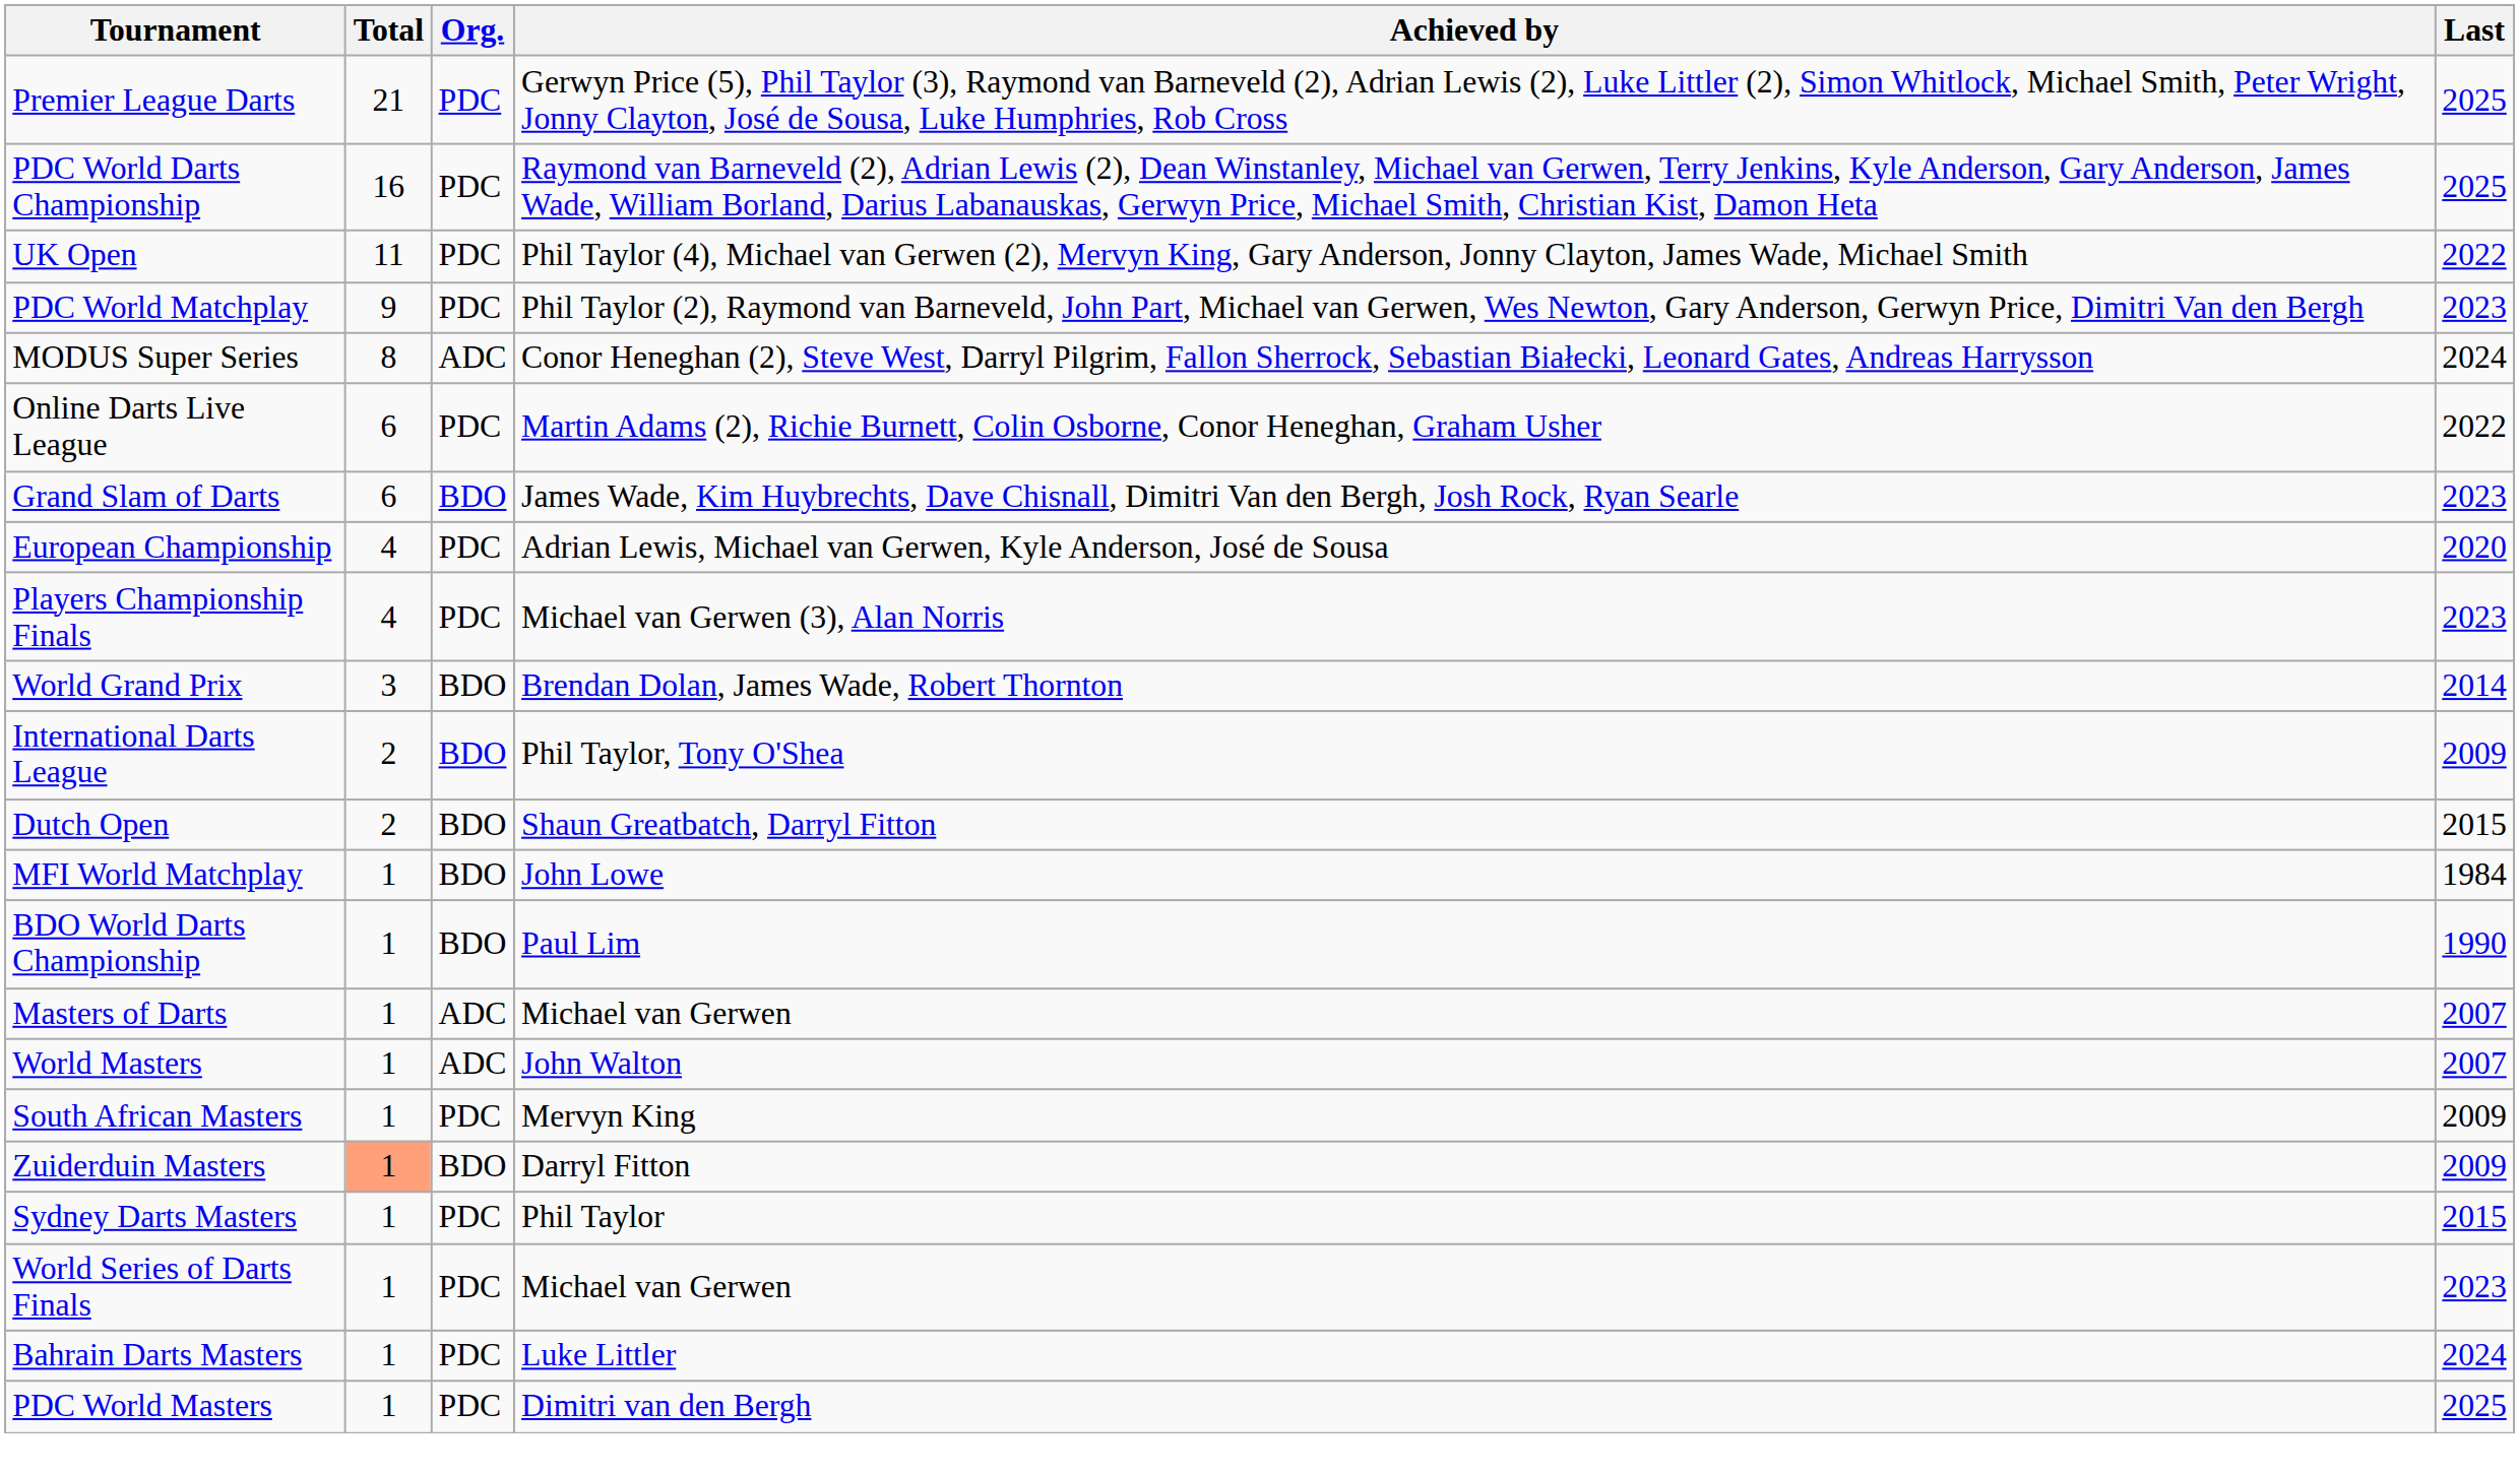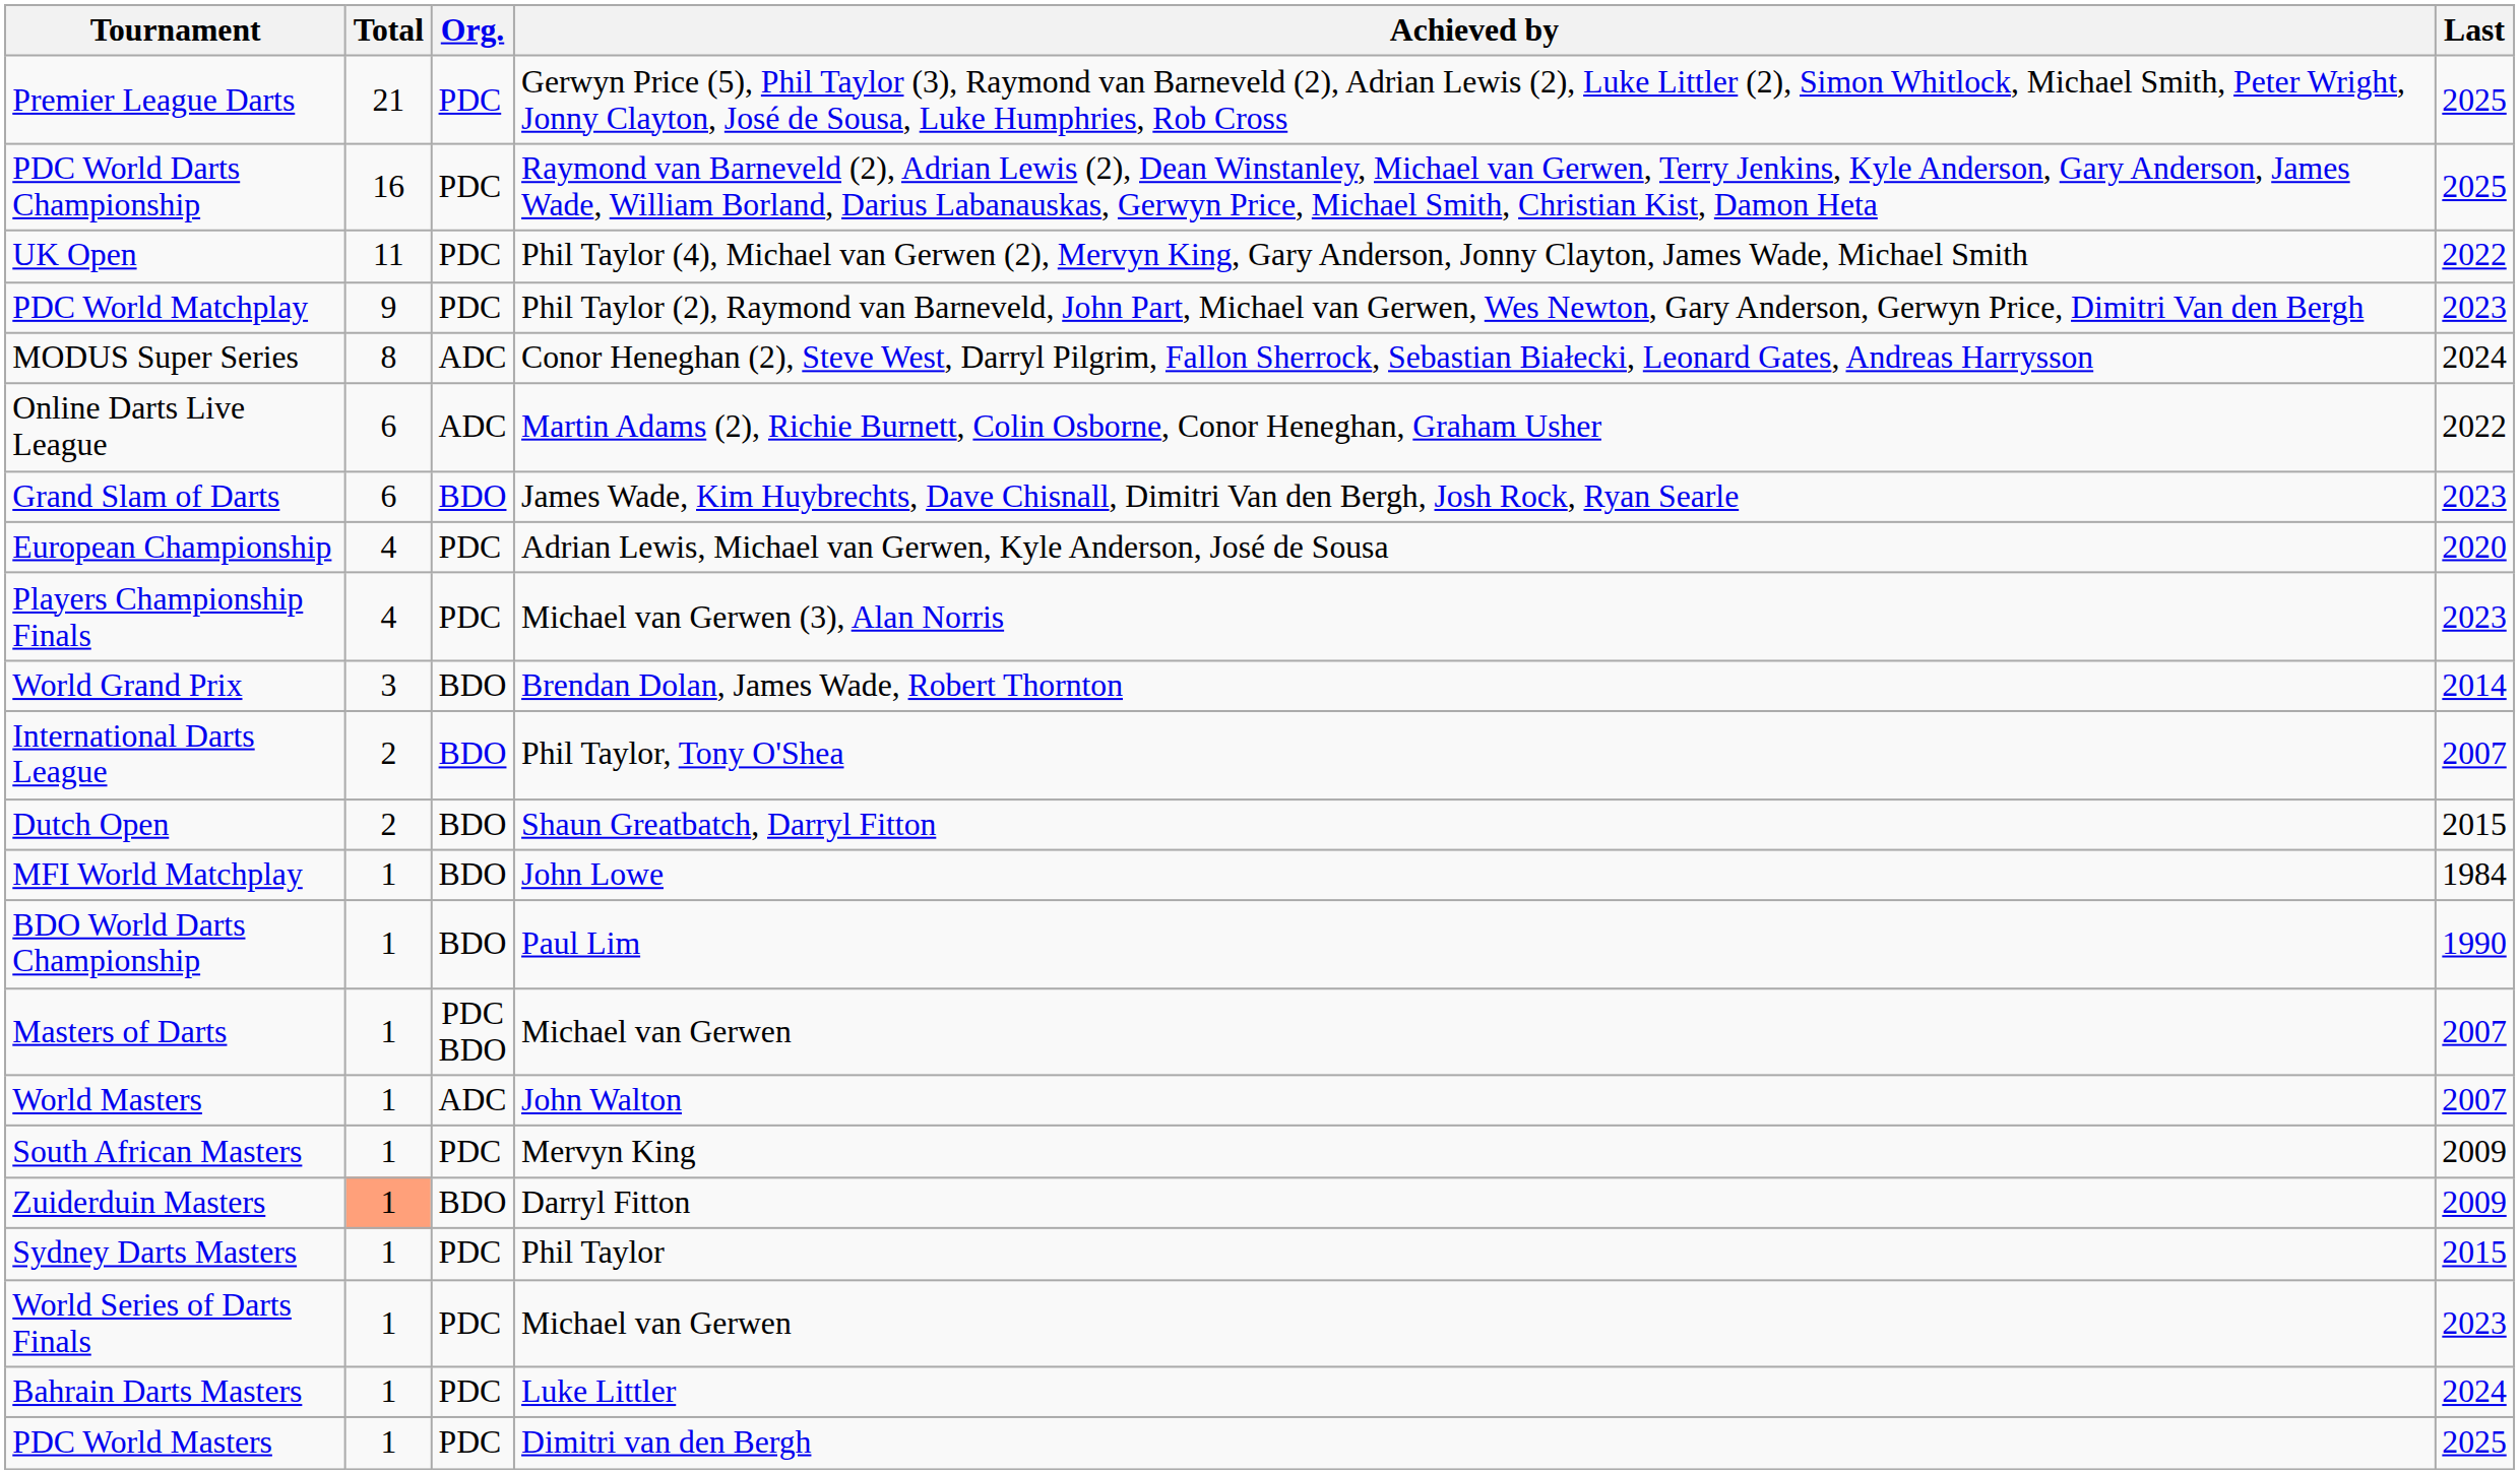Online Darts Live League | Org.: PDC -> ADC
International Darts League | Last: 2009 -> 2007
Masters of Darts | Org.: ADC -> PDC BDO
